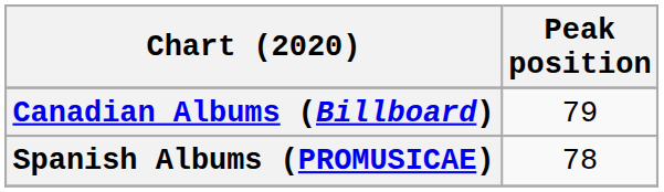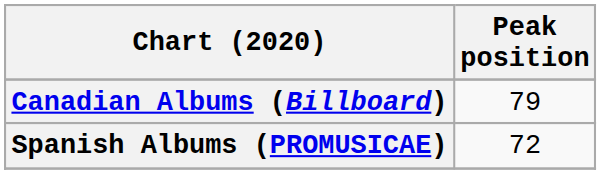Spanish Albums (PROMUSICAE) | Peak position: 78 -> 72
